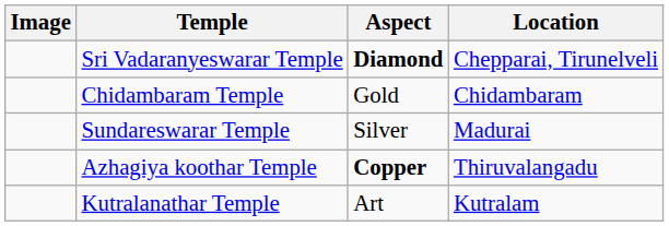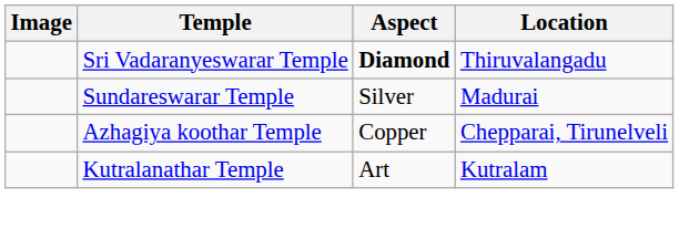Sri Vadaranyeswarar Temple | Location: Chepparai, Tirunelveli -> Thiruvalangadu
- row: Chidambaram Temple | Gold | Chidambaram
Azhagiya koothar Temple | Aspect: bold -> normal
Azhagiya koothar Temple | Location: Thiruvalangadu -> Chepparai, Tirunelveli
